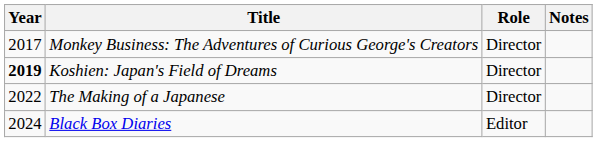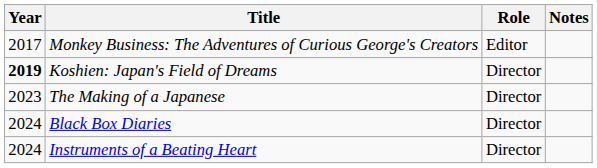Monkey Business: The Adventures of Curious George's Creators | Role: Director -> Editor
The Making of a Japanese | Year: 2022 -> 2023
Black Box Diaries | Role: Editor -> Director
+ row: 2024 | Instruments of a Beating Heart | Director
